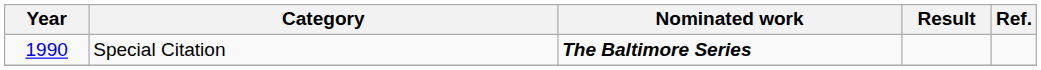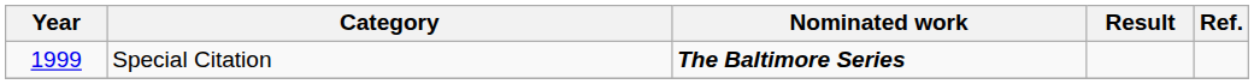Special Citation | Year: 1990 -> 1999
